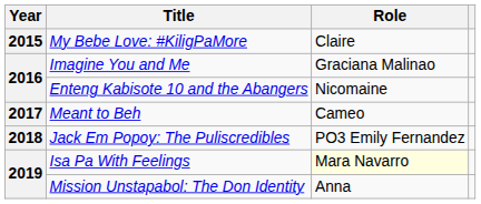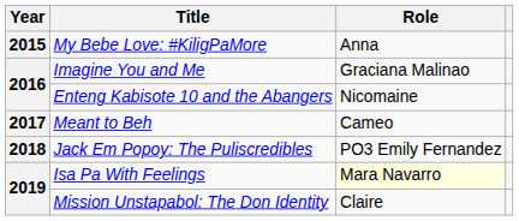My Bebe Love: #KiligPaMore | Role: Claire -> Anna
Mission Unstapabol: The Don Identity | Role: Anna -> Claire
